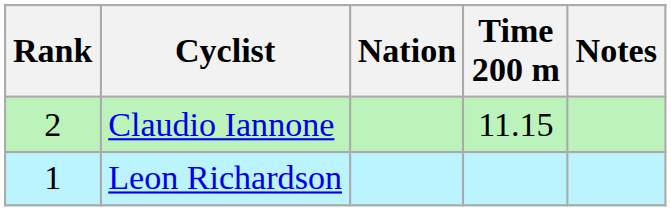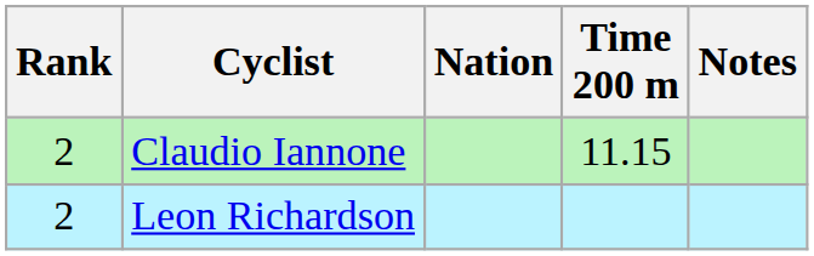Leon Richardson | Rank: 1 -> 2
